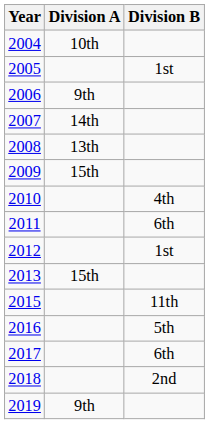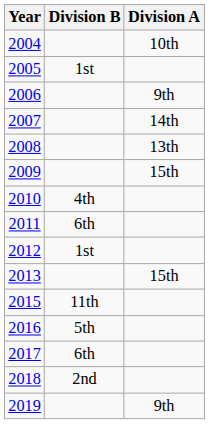columns swapped: Division A <-> Division B
